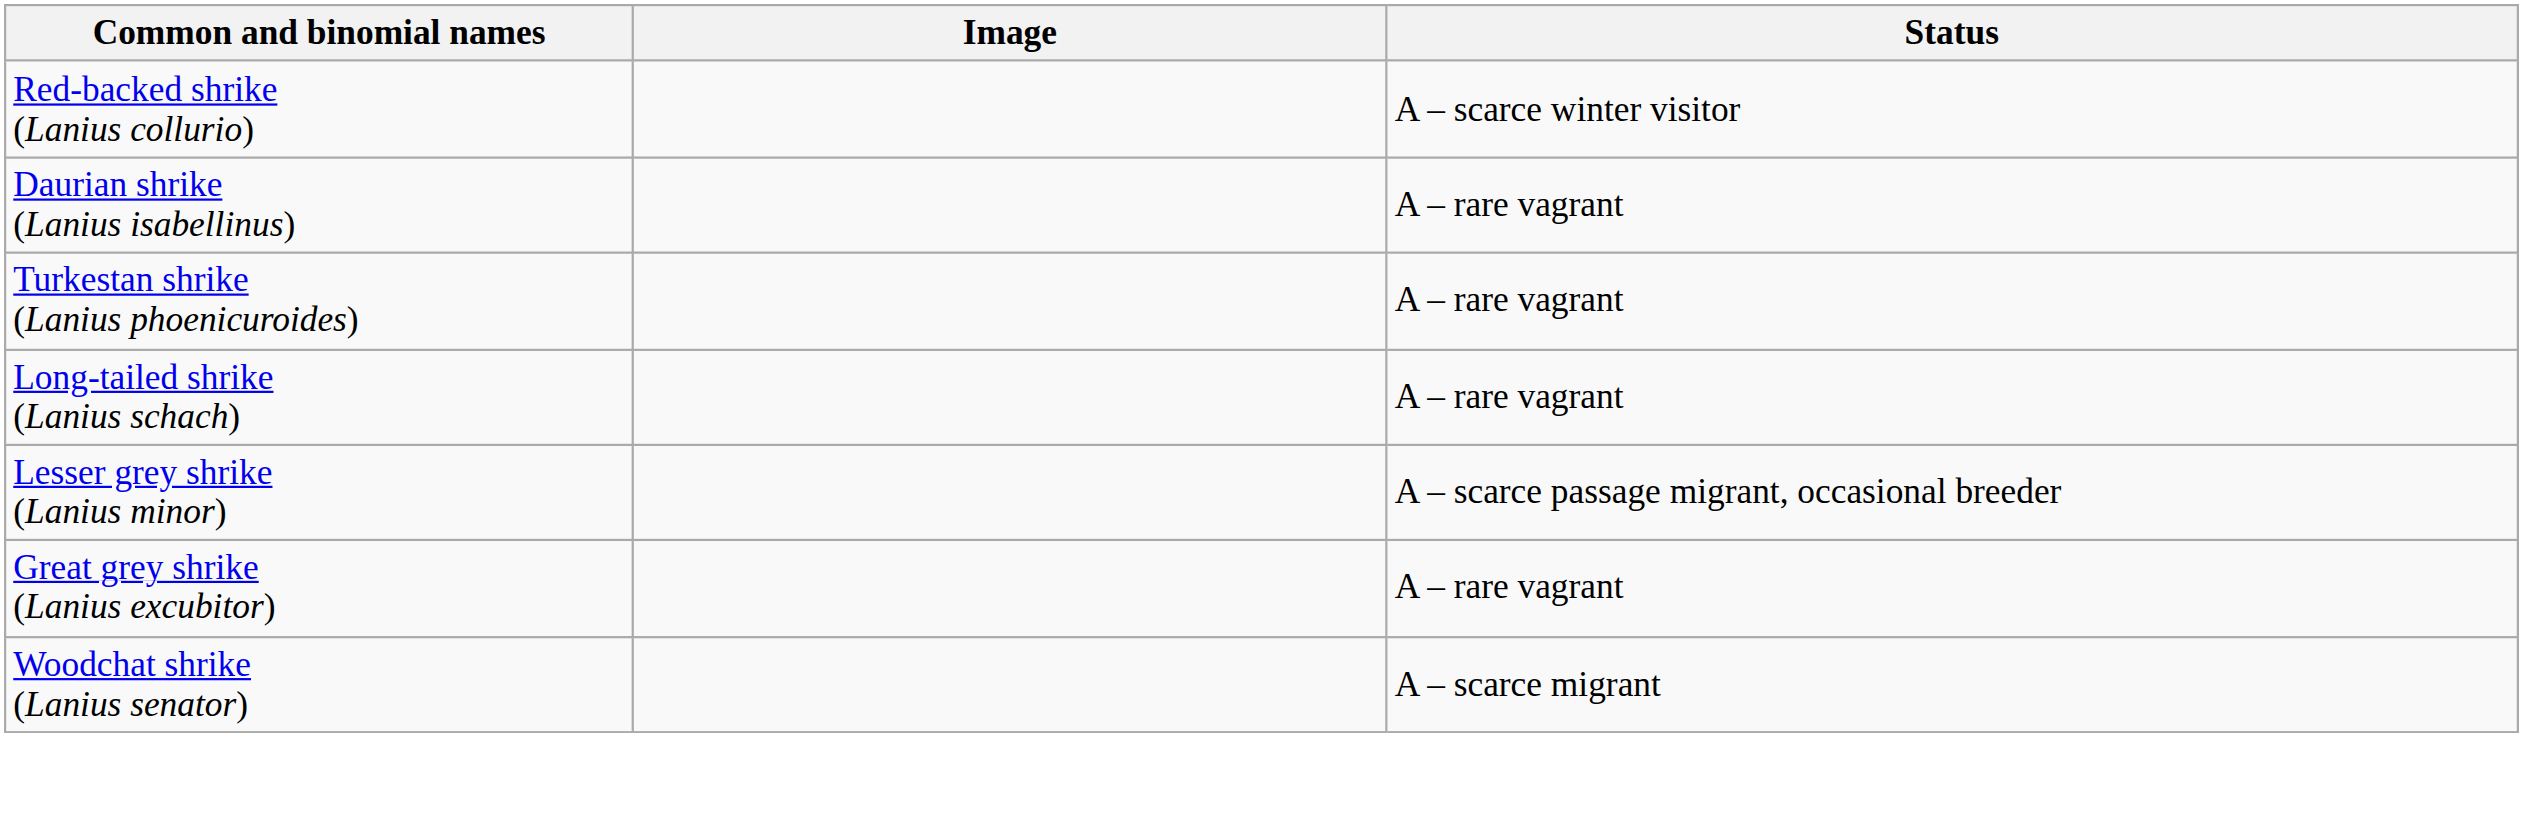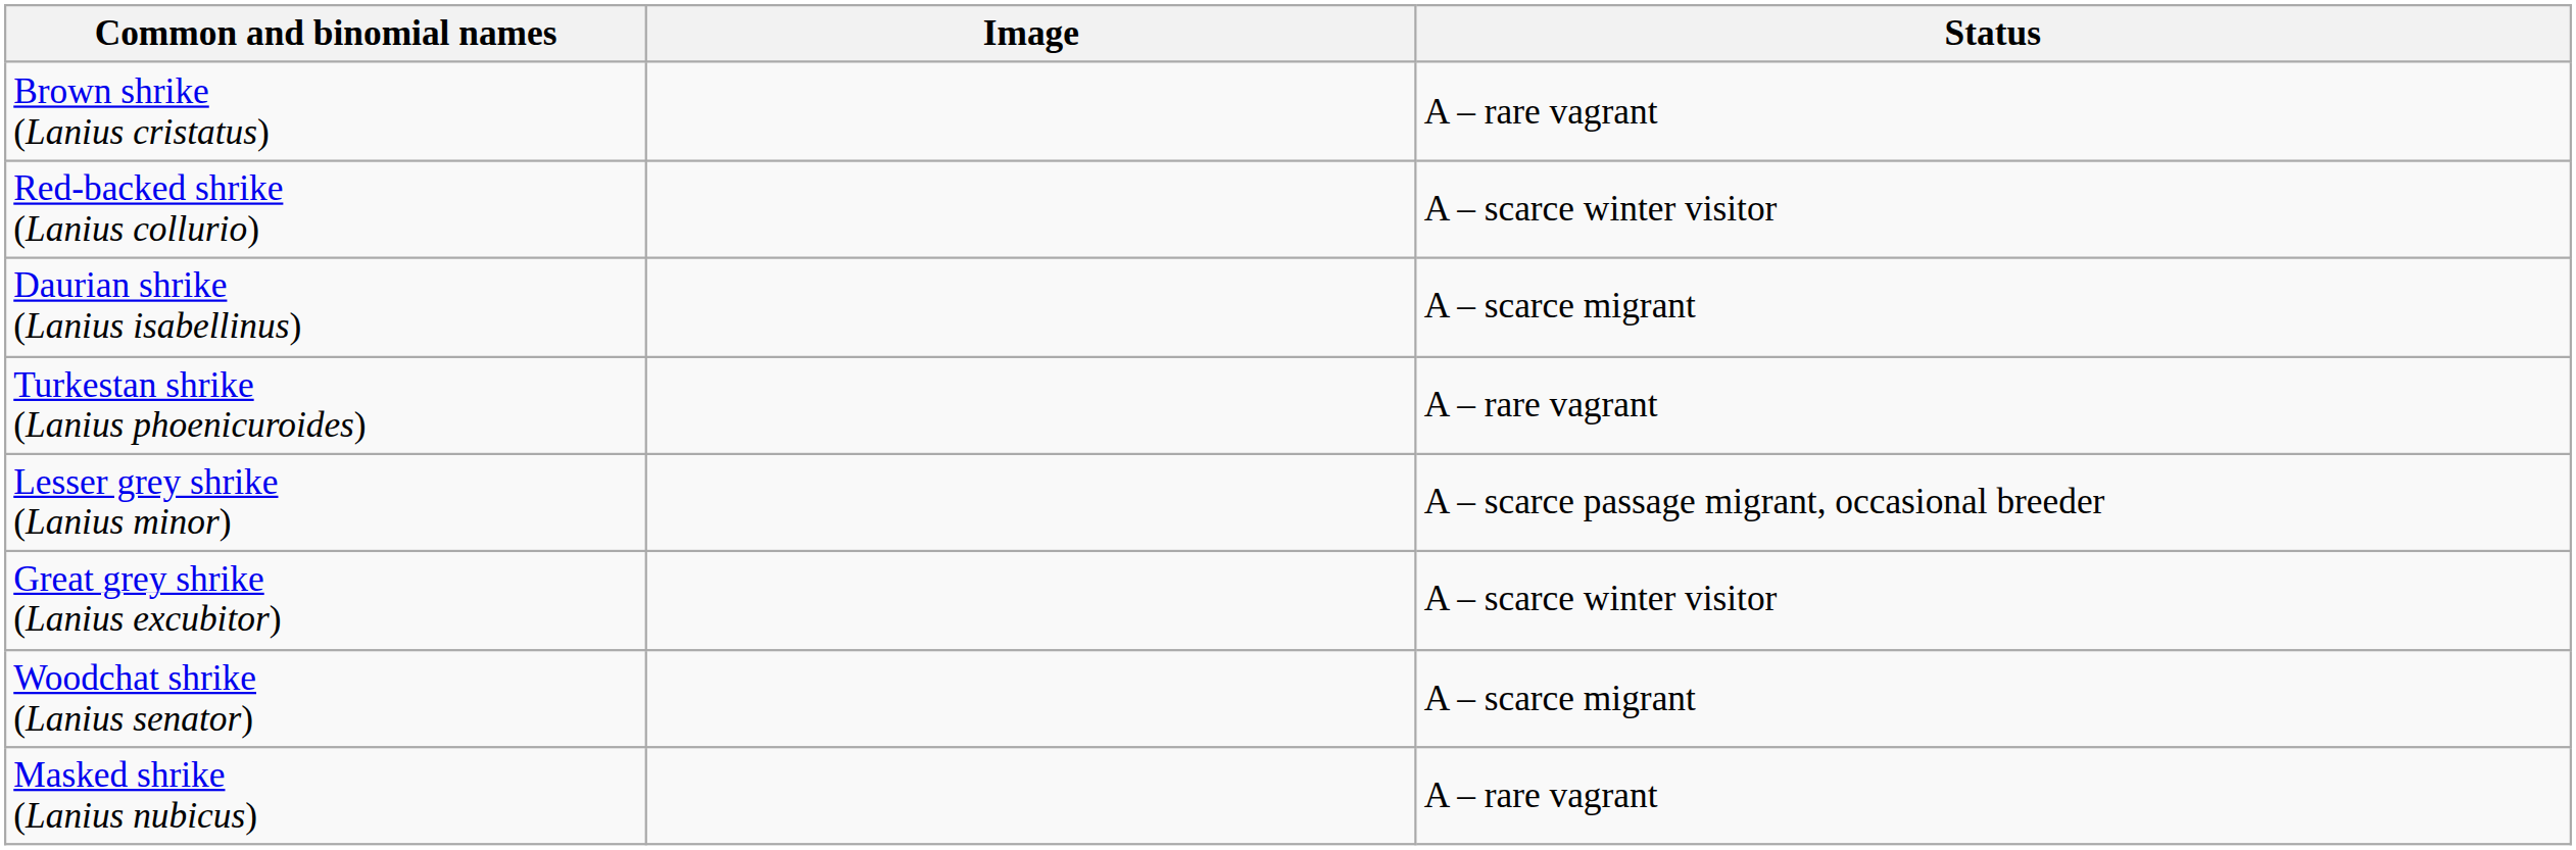+ row: Brown shrike (Lanius cristatus) | A – rare vagrant
Daurian shrike (Lanius isabellinus) | Status: A – rare vagrant -> A – scarce migrant
- row: Long-tailed shrike (Lanius schach) | A – rare vagrant
Great grey shrike (Lanius excubitor) | Status: A – rare vagrant -> A – scarce winter visitor
+ row: Masked shrike (Lanius nubicus) | A – rare vagrant
